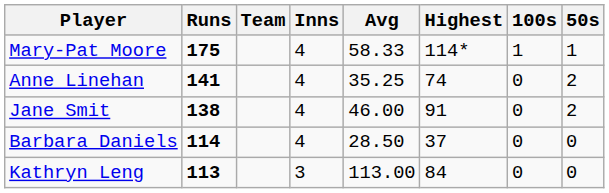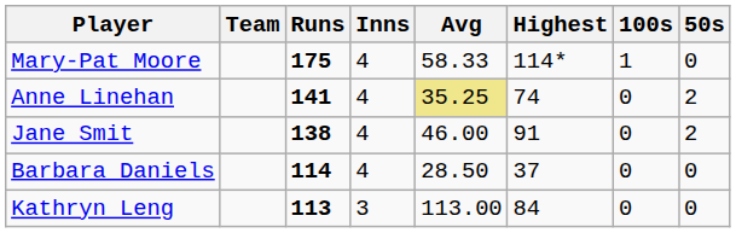columns swapped: Team <-> Runs
Mary-Pat Moore | 50s: 1 -> 0
Anne Linehan | Avg: no background -> khaki background
